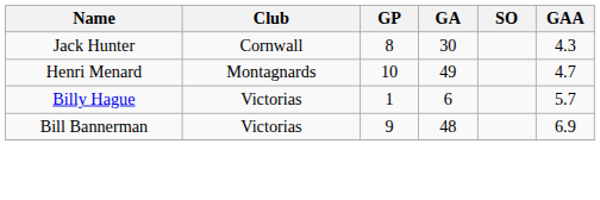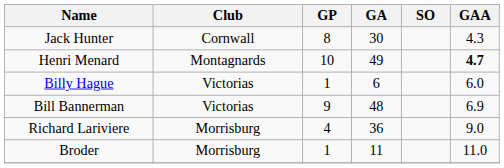Henri Menard | GAA: normal -> bold
Billy Hague | GAA: 5.7 -> 6.0
+ row: Richard Lariviere | Morrisburg | 4 | 36 | 9.0
+ row: Broder | Morrisburg | 1 | 11 | 11.0
